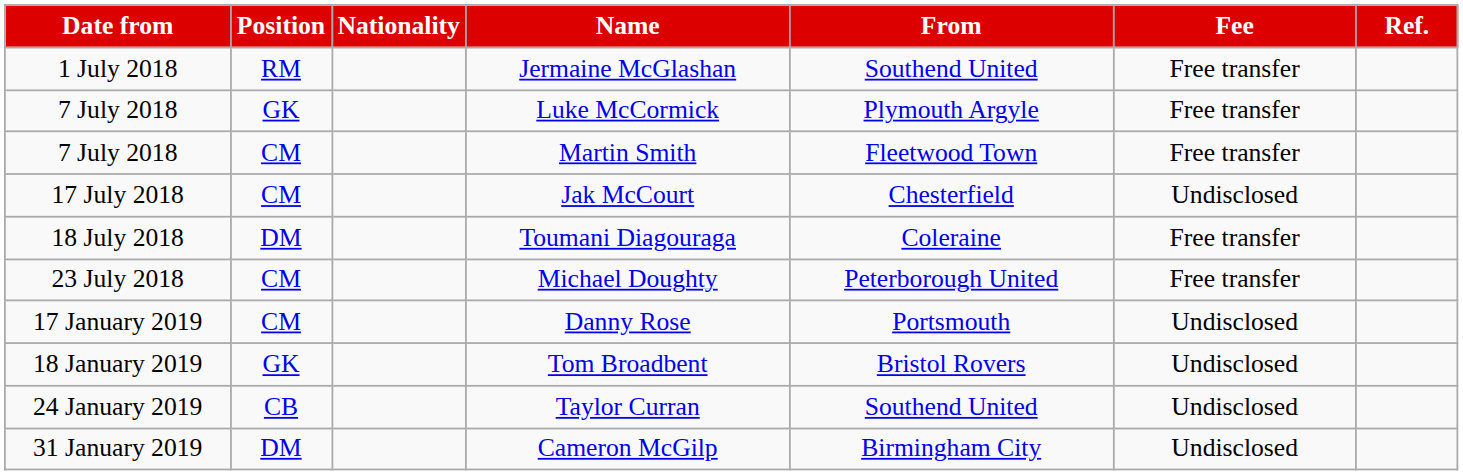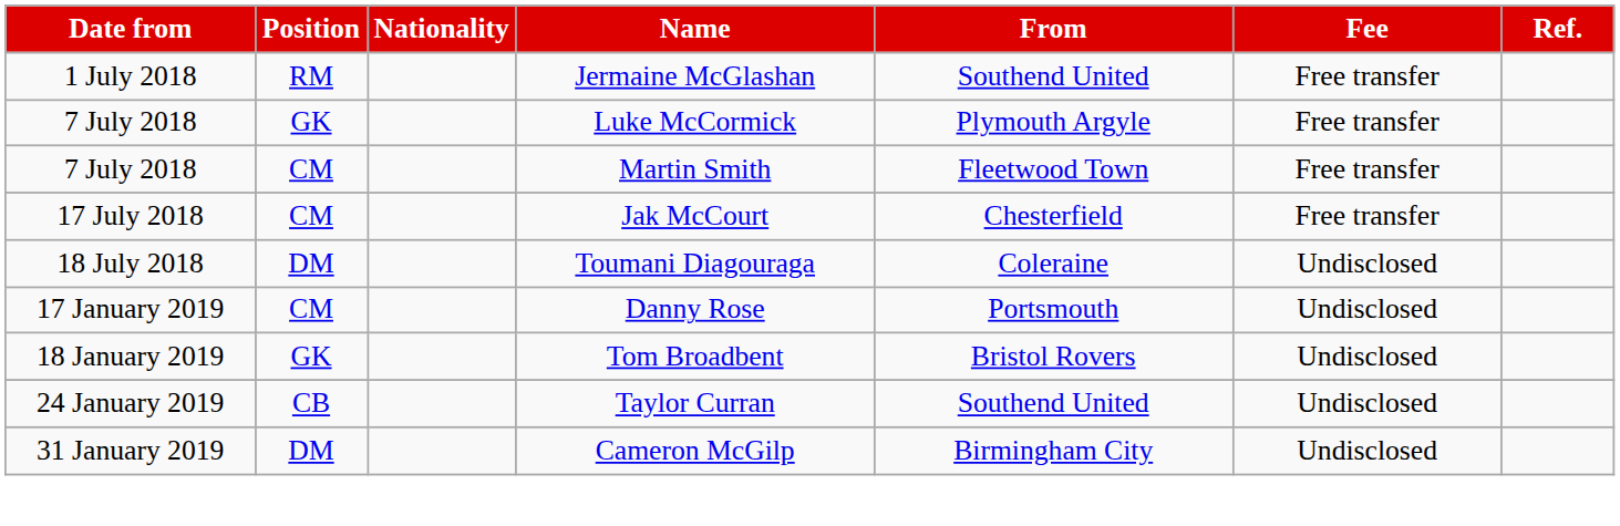Jak McCourt | Fee: Undisclosed -> Free transfer
Toumani Diagouraga | Fee: Free transfer -> Undisclosed
- row: 23 July 2018 | CM | Michael Doughty | Peterborough United | Free transfer
